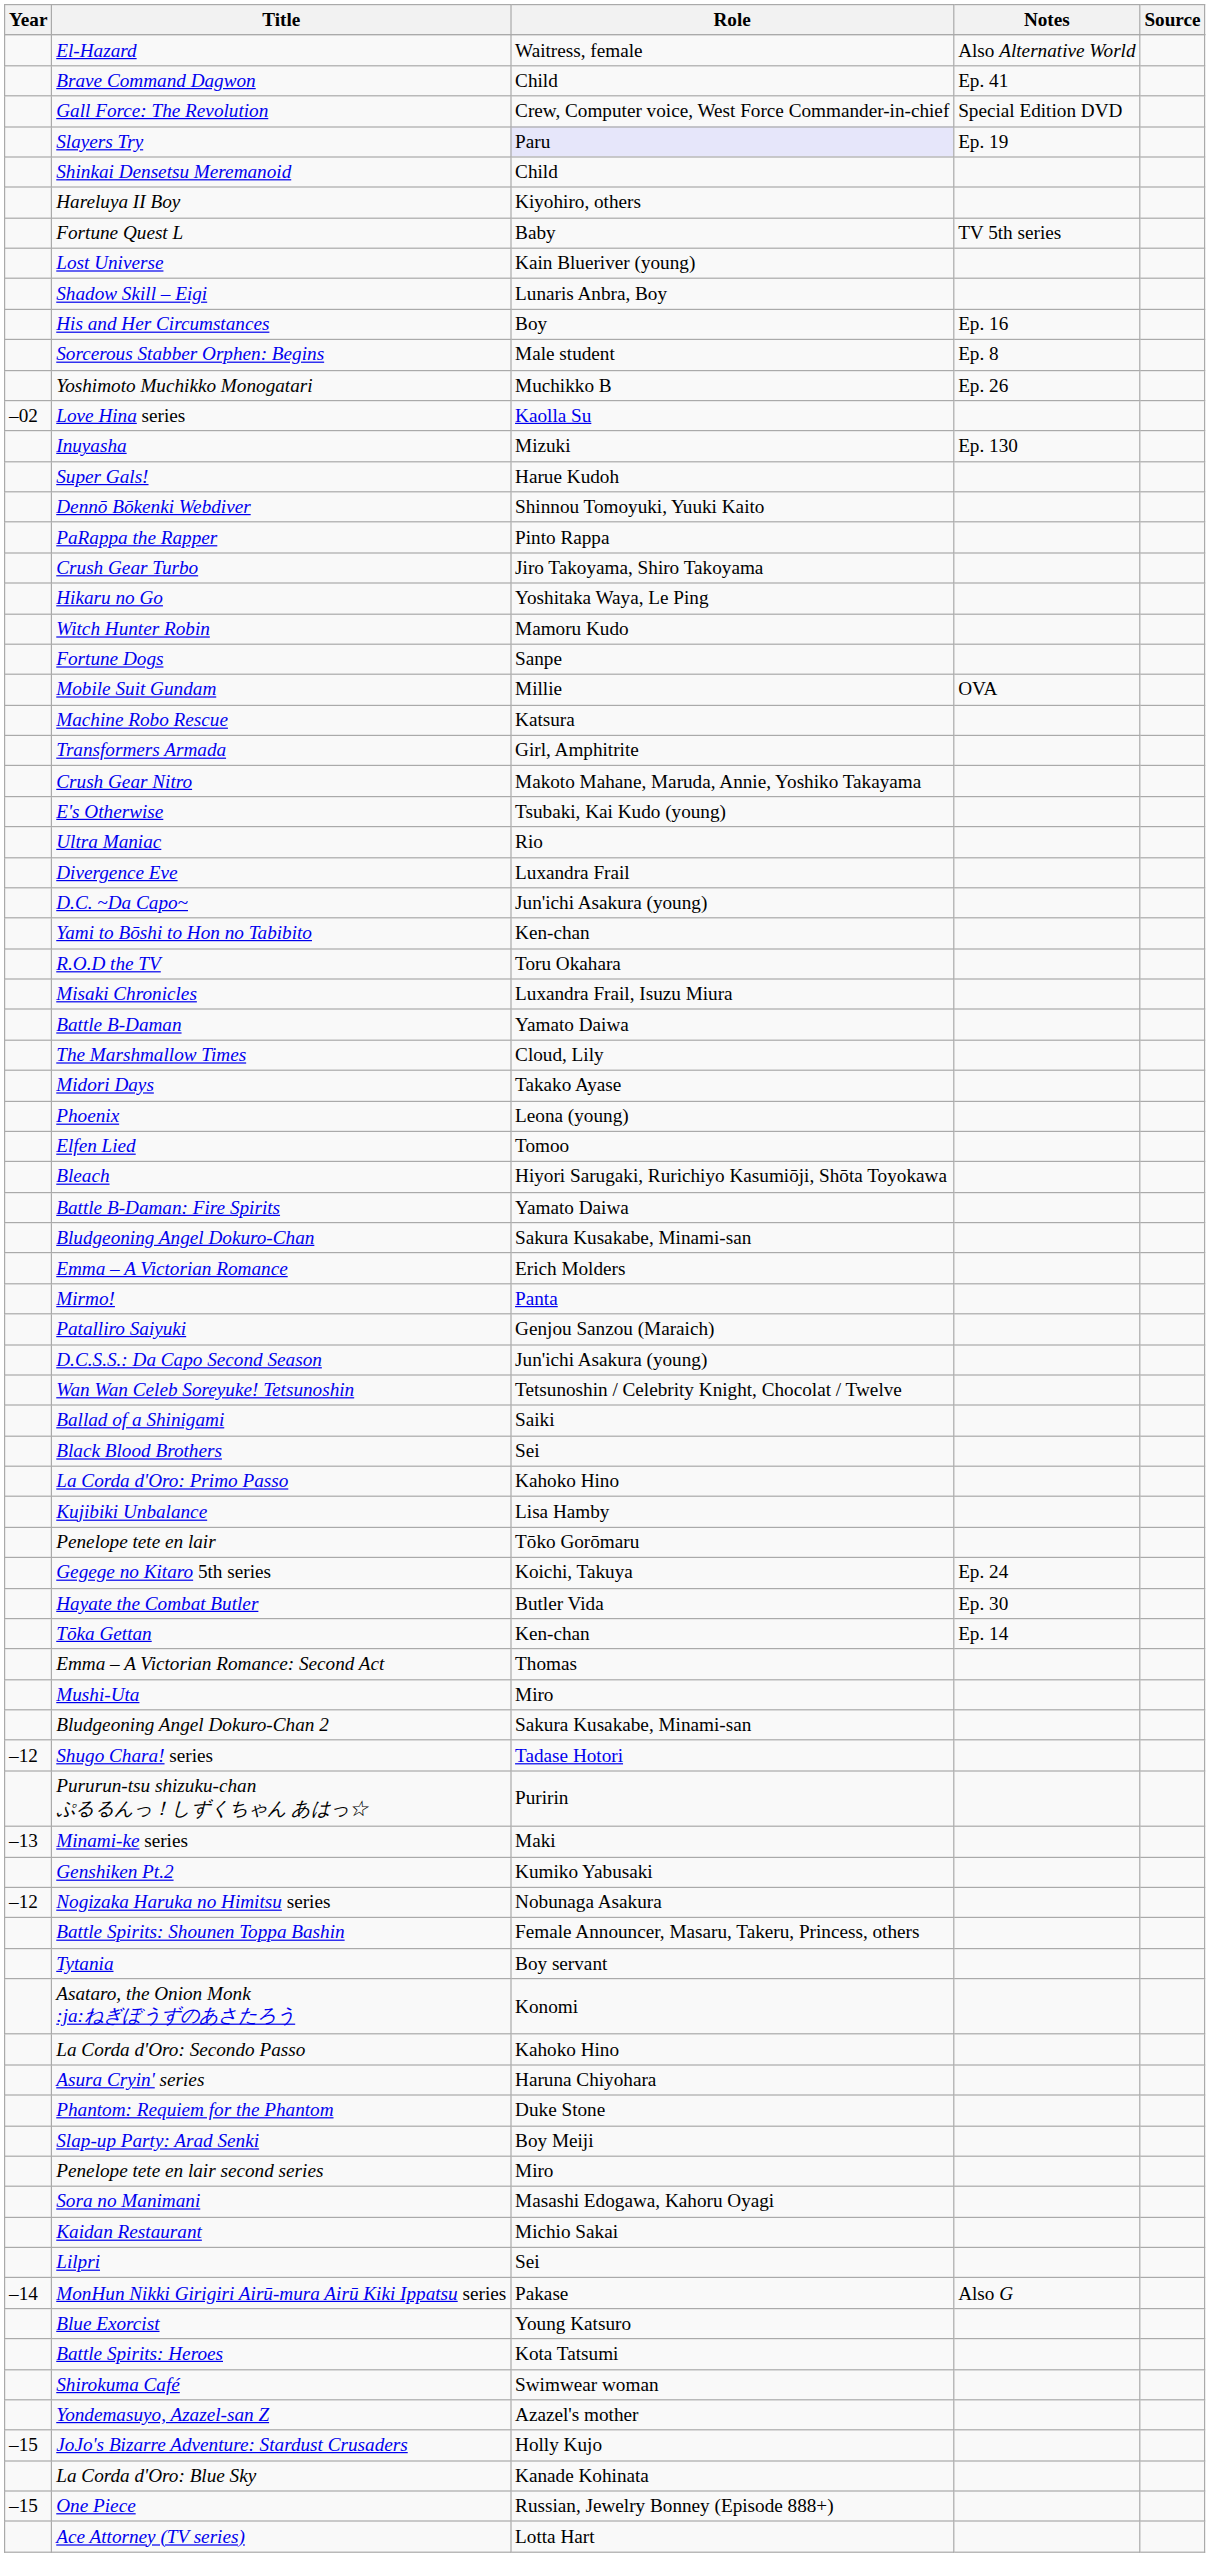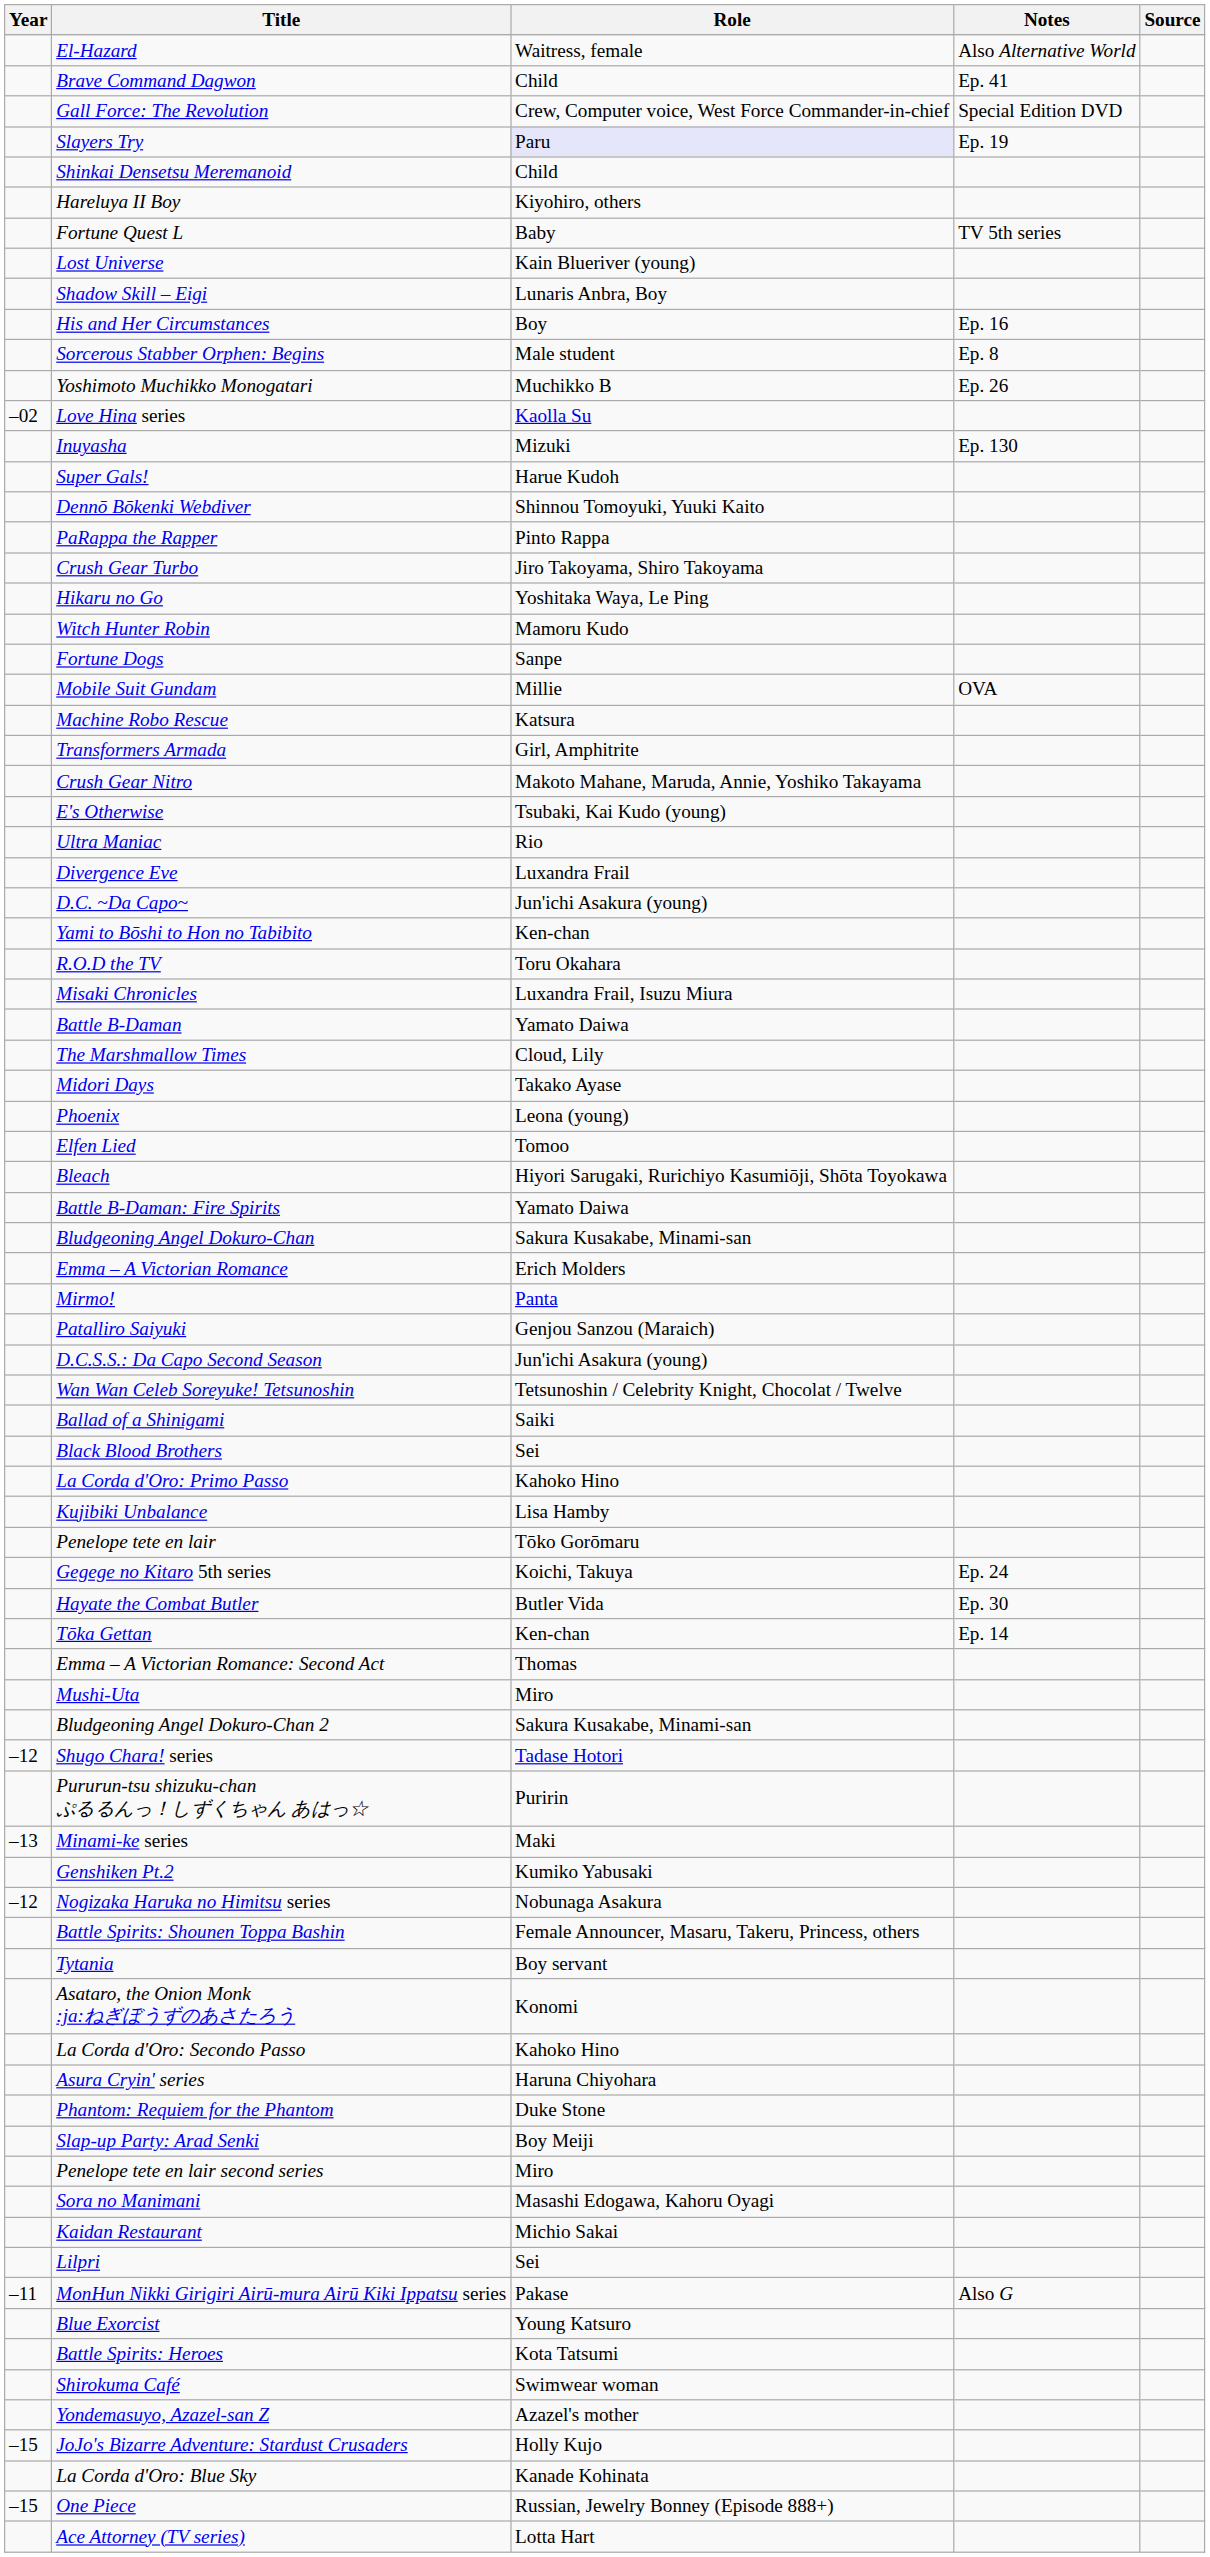MonHun Nikki Girigiri Airū-mura Airū Kiki Ippatsu series | Year: –14 -> –11
